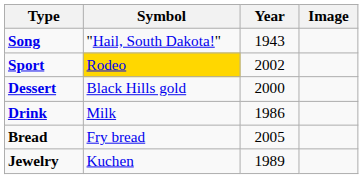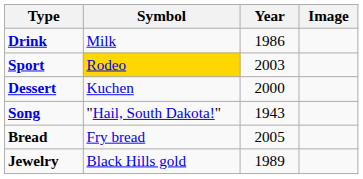rows swapped: Drink <-> Song
Sport | Year: 2002 -> 2003
Dessert | Symbol: Black Hills gold -> Kuchen
Jewelry | Symbol: Kuchen -> Black Hills gold
